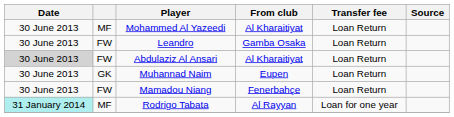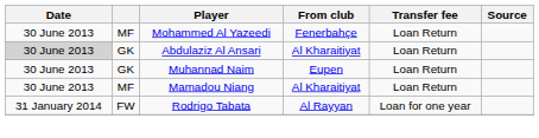Mohammed Al Yazeedi | From club: Al Kharaitiyat -> Fenerbahçe
- row: 30 June 2013 | FW | Leandro | Gamba Osaka | Loan Return
Abdulaziz Al Ansari | column 2: FW -> GK
Mamadou Niang | column 2: FW -> MF
Mamadou Niang | From club: Fenerbahçe -> Al Kharaitiyat
Rodrigo Tabata | Date: paleturquoise background -> no background
Rodrigo Tabata | column 2: MF -> FW
